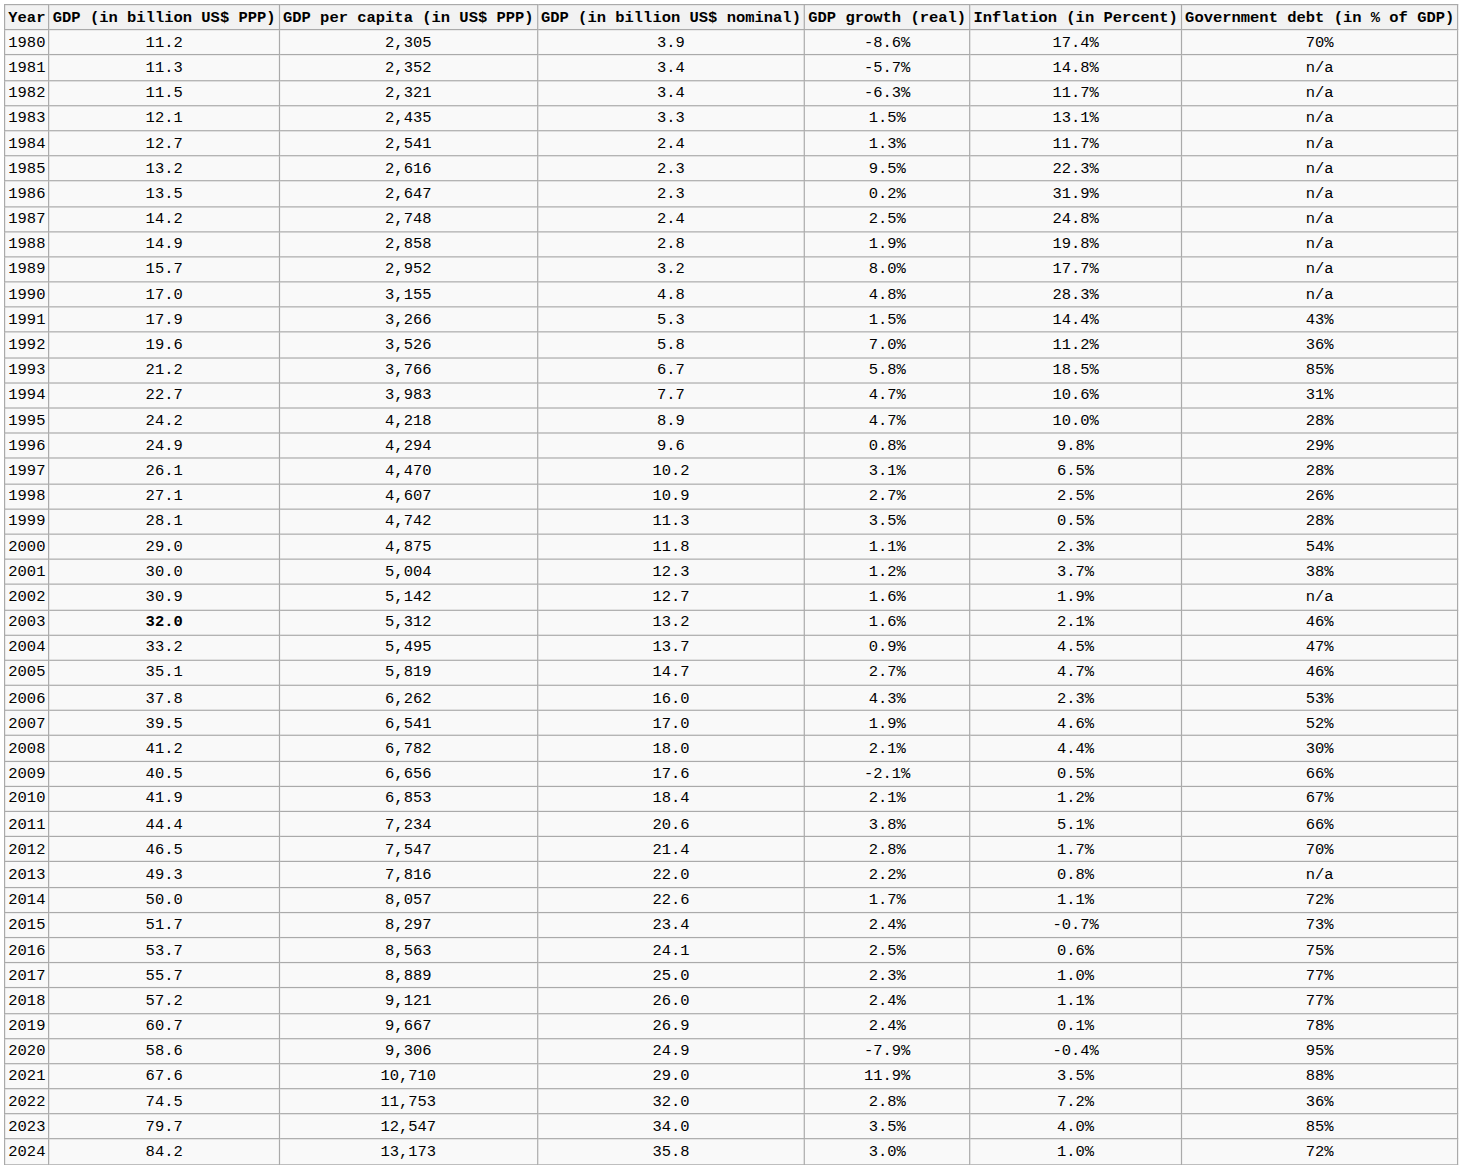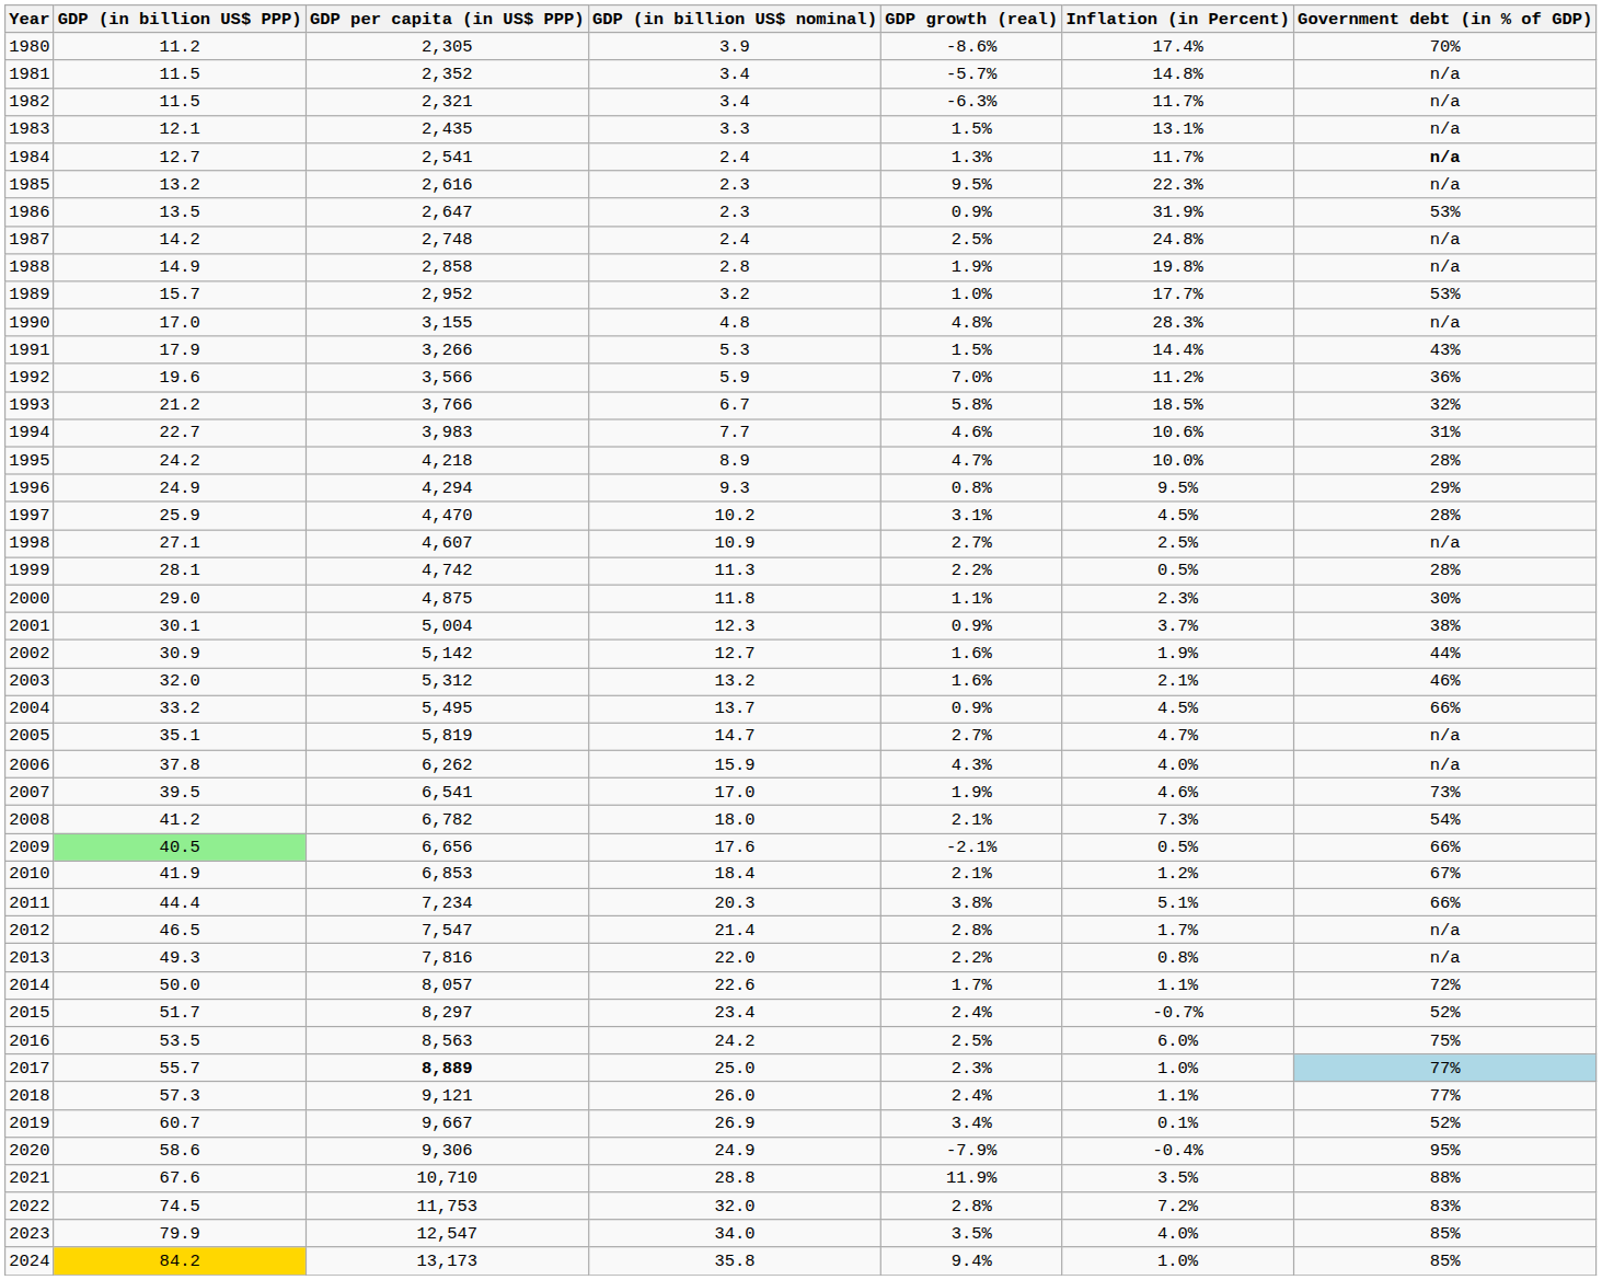1981 | GDP (in billion US$ PPP): 11.3 -> 11.5
1984 | Government debt (in % of GDP): normal -> bold
1986 | GDP growth (real): 0.2% -> 0.9%
1986 | Government debt (in % of GDP): n/a -> 53%
1989 | GDP growth (real): 8.0% -> 1.0%
1989 | Government debt (in % of GDP): n/a -> 53%
1992 | GDP per capita (in US$ PPP): 3,526 -> 3,566
1992 | GDP (in billion US$ nominal): 5.8 -> 5.9
1993 | Government debt (in % of GDP): 85% -> 32%
1994 | GDP growth (real): 4.7% -> 4.6%
1996 | GDP (in billion US$ nominal): 9.6 -> 9.3
1996 | Inflation (in Percent): 9.8% -> 9.5%
1997 | GDP (in billion US$ PPP): 26.1 -> 25.9
1997 | Inflation (in Percent): 6.5% -> 4.5%
1998 | Government debt (in % of GDP): 26% -> n/a
1999 | GDP growth (real): 3.5% -> 2.2%
2000 | Government debt (in % of GDP): 54% -> 30%
2001 | GDP (in billion US$ PPP): 30.0 -> 30.1
2001 | GDP growth (real): 1.2% -> 0.9%
2002 | Government debt (in % of GDP): n/a -> 44%
2003 | GDP (in billion US$ PPP): bold -> normal
2004 | Government debt (in % of GDP): 47% -> 66%
2005 | Government debt (in % of GDP): 46% -> n/a
2006 | GDP (in billion US$ nominal): 16.0 -> 15.9
2006 | Inflation (in Percent): 2.3% -> 4.0%
2006 | Government debt (in % of GDP): 53% -> n/a
2007 | Government debt (in % of GDP): 52% -> 73%
2008 | Inflation (in Percent): 4.4% -> 7.3%
2008 | Government debt (in % of GDP): 30% -> 54%
2009 | GDP (in billion US$ PPP): no background -> lightgreen background
2011 | GDP (in billion US$ nominal): 20.6 -> 20.3
2012 | Government debt (in % of GDP): 70% -> n/a
2015 | Government debt (in % of GDP): 73% -> 52%
2016 | GDP (in billion US$ PPP): 53.7 -> 53.5
2016 | GDP (in billion US$ nominal): 24.1 -> 24.2
2016 | Inflation (in Percent): 0.6% -> 6.0%
2017 | GDP per capita (in US$ PPP): normal -> bold
2017 | Government debt (in % of GDP): no background -> lightblue background
2018 | GDP (in billion US$ PPP): 57.2 -> 57.3
2019 | GDP growth (real): 2.4% -> 3.4%
2019 | Government debt (in % of GDP): 78% -> 52%
2021 | GDP (in billion US$ nominal): 29.0 -> 28.8
2022 | Government debt (in % of GDP): 36% -> 83%
2023 | GDP (in billion US$ PPP): 79.7 -> 79.9
2024 | GDP (in billion US$ PPP): no background -> gold background
2024 | GDP growth (real): 3.0% -> 9.4%
2024 | Government debt (in % of GDP): 72% -> 85%
